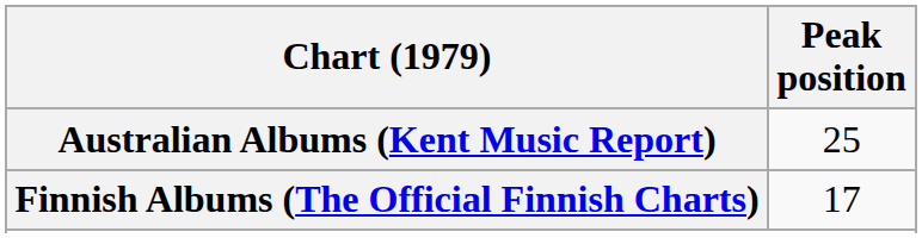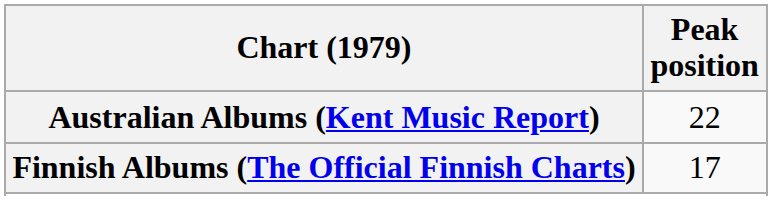Australian Albums (Kent Music Report) | Peak position: 25 -> 22
